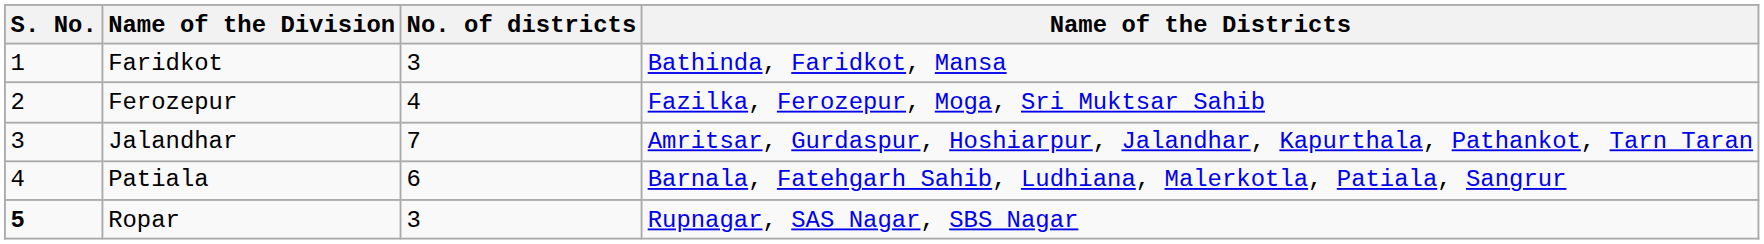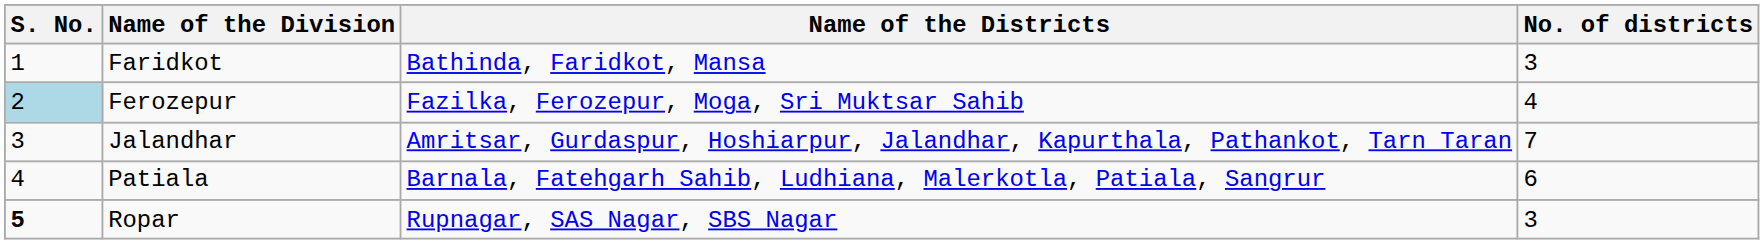columns swapped: No. of districts <-> Name of the Districts
Ferozepur | S. No.: no background -> lightblue background
